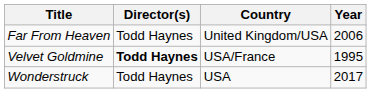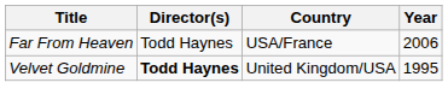Far From Heaven | Country: United Kingdom/USA -> USA/France
Velvet Goldmine | Country: USA/France -> United Kingdom/USA
- row: Wonderstruck | Todd Haynes | USA | 2017
